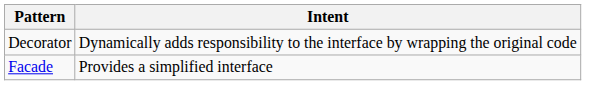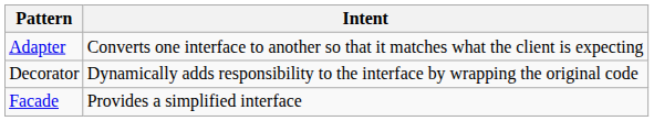+ row: Adapter | Converts one interface to another so that it matches what the client is expecting
